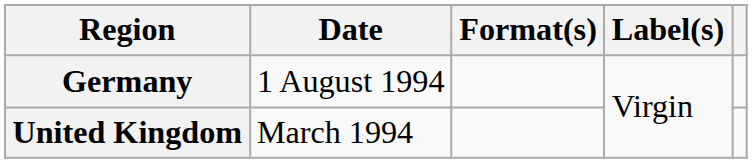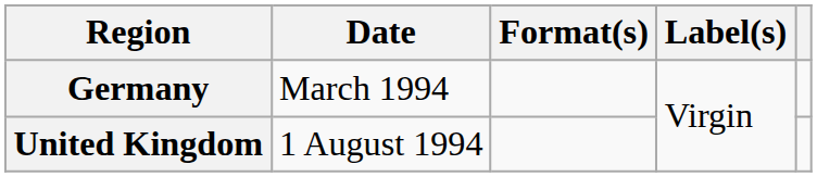Germany | Date: 1 August 1994 -> March 1994
United Kingdom | Date: March 1994 -> 1 August 1994
